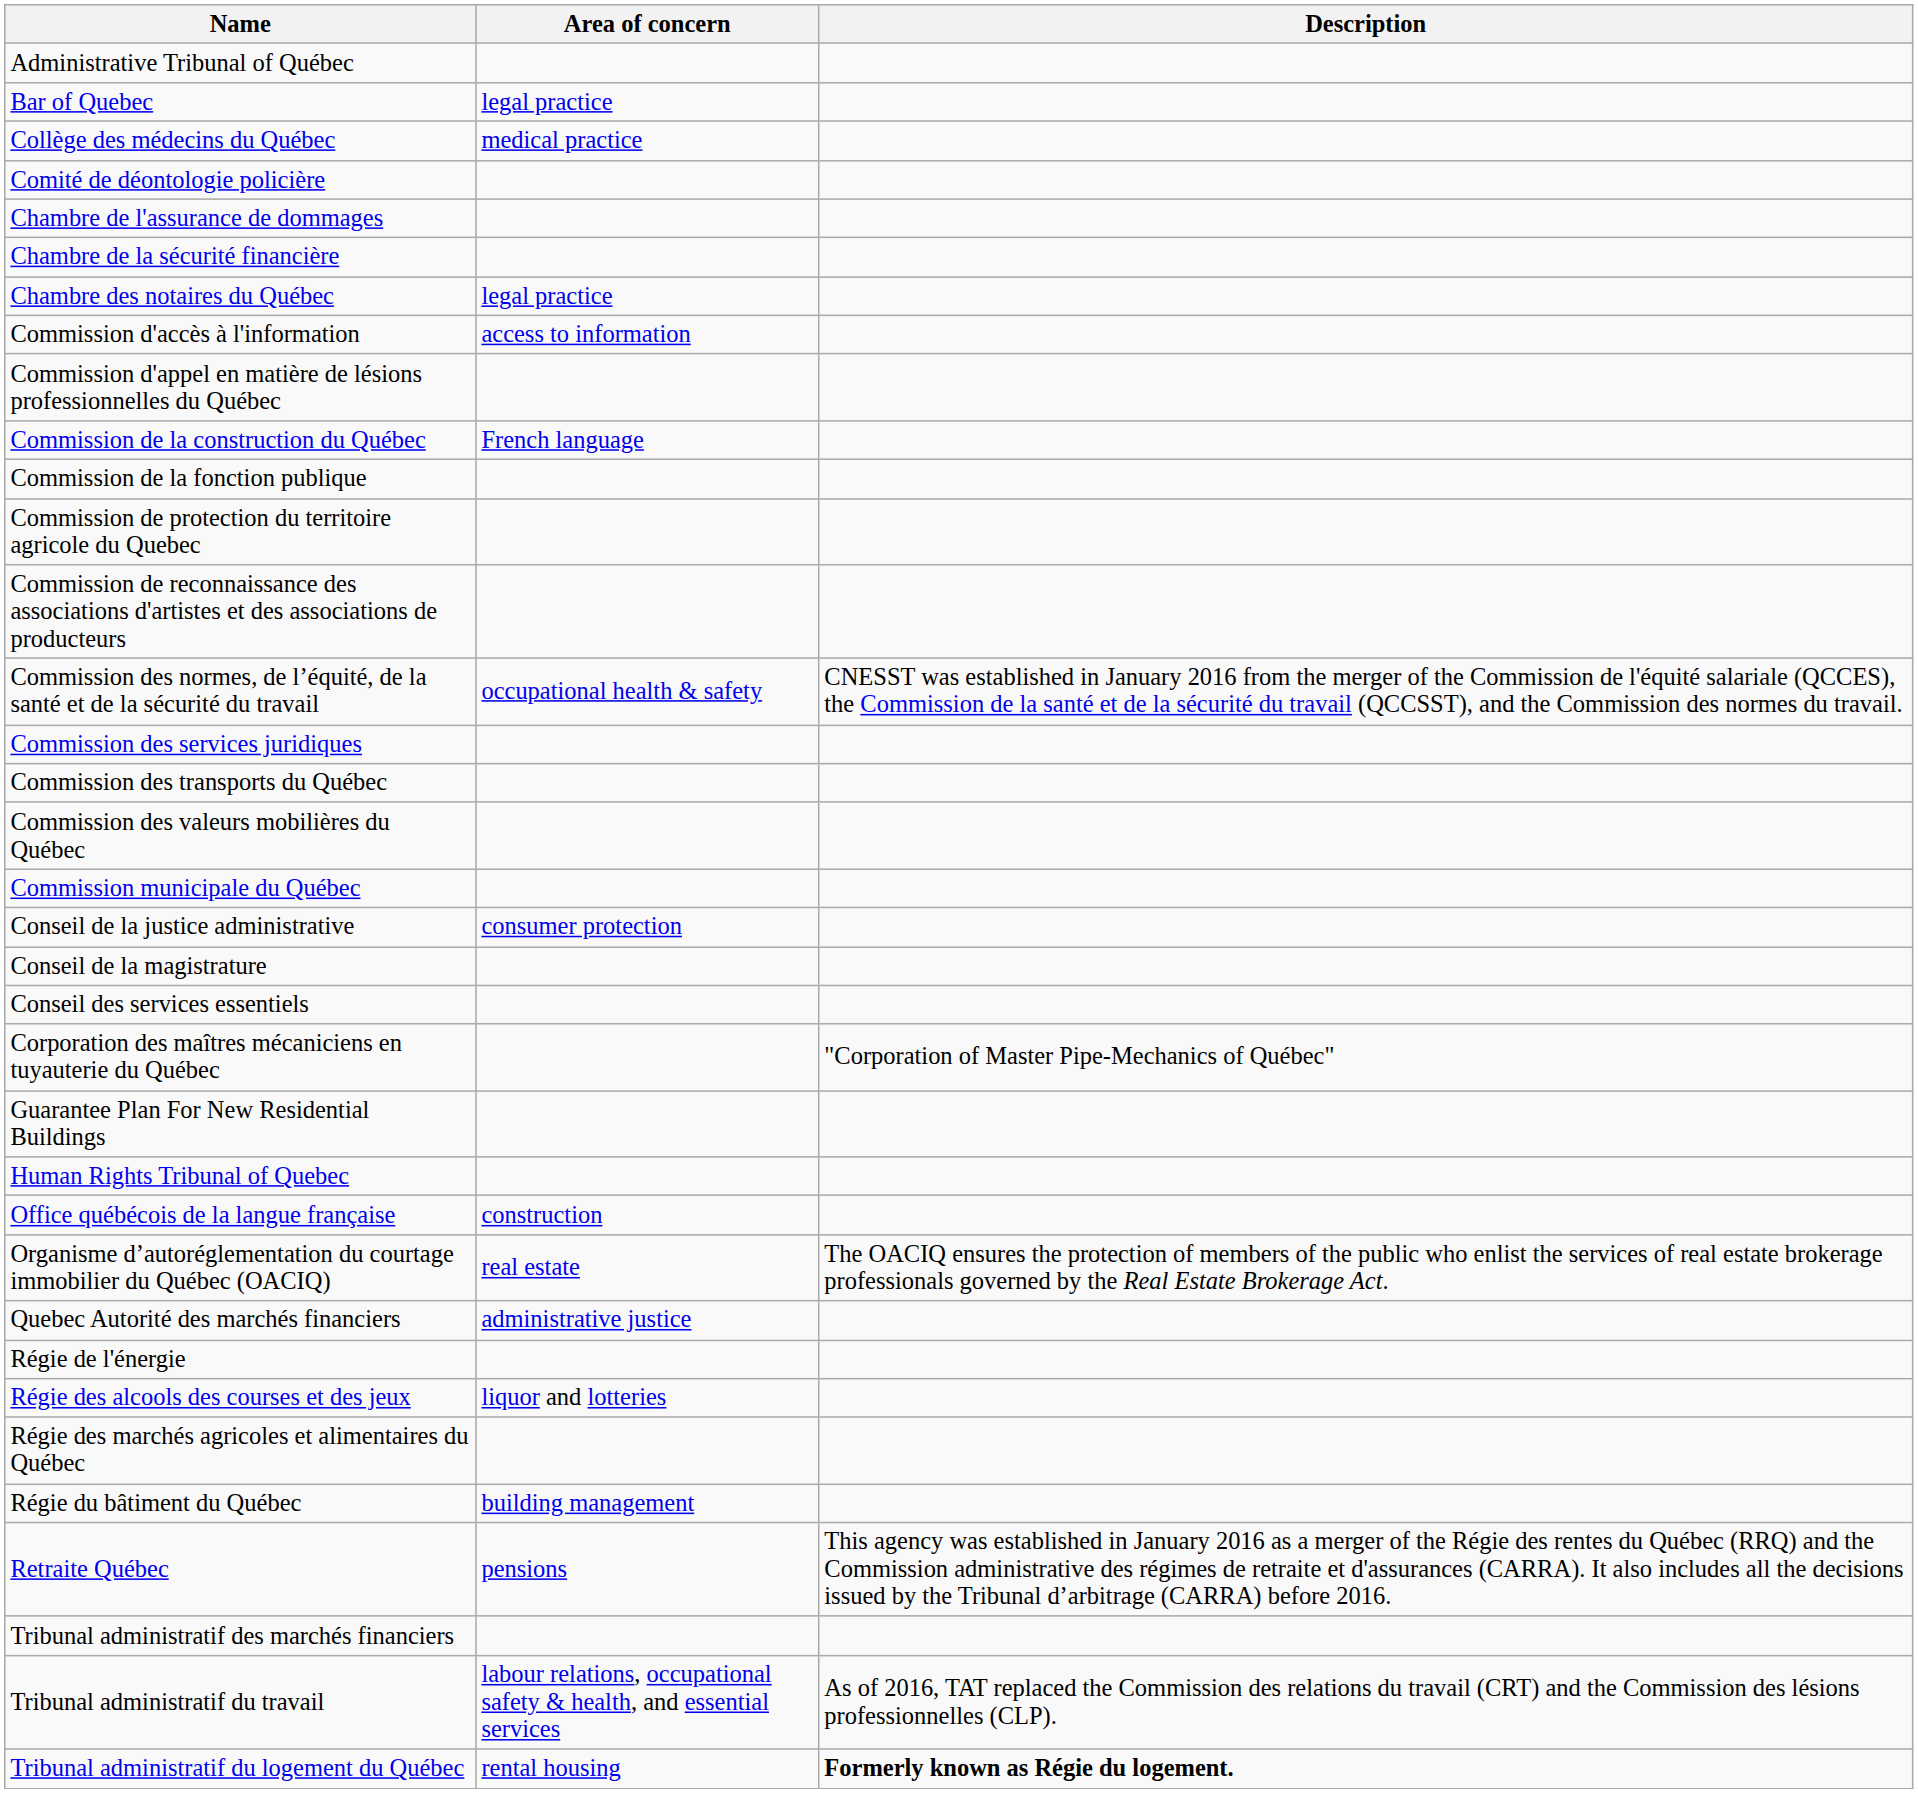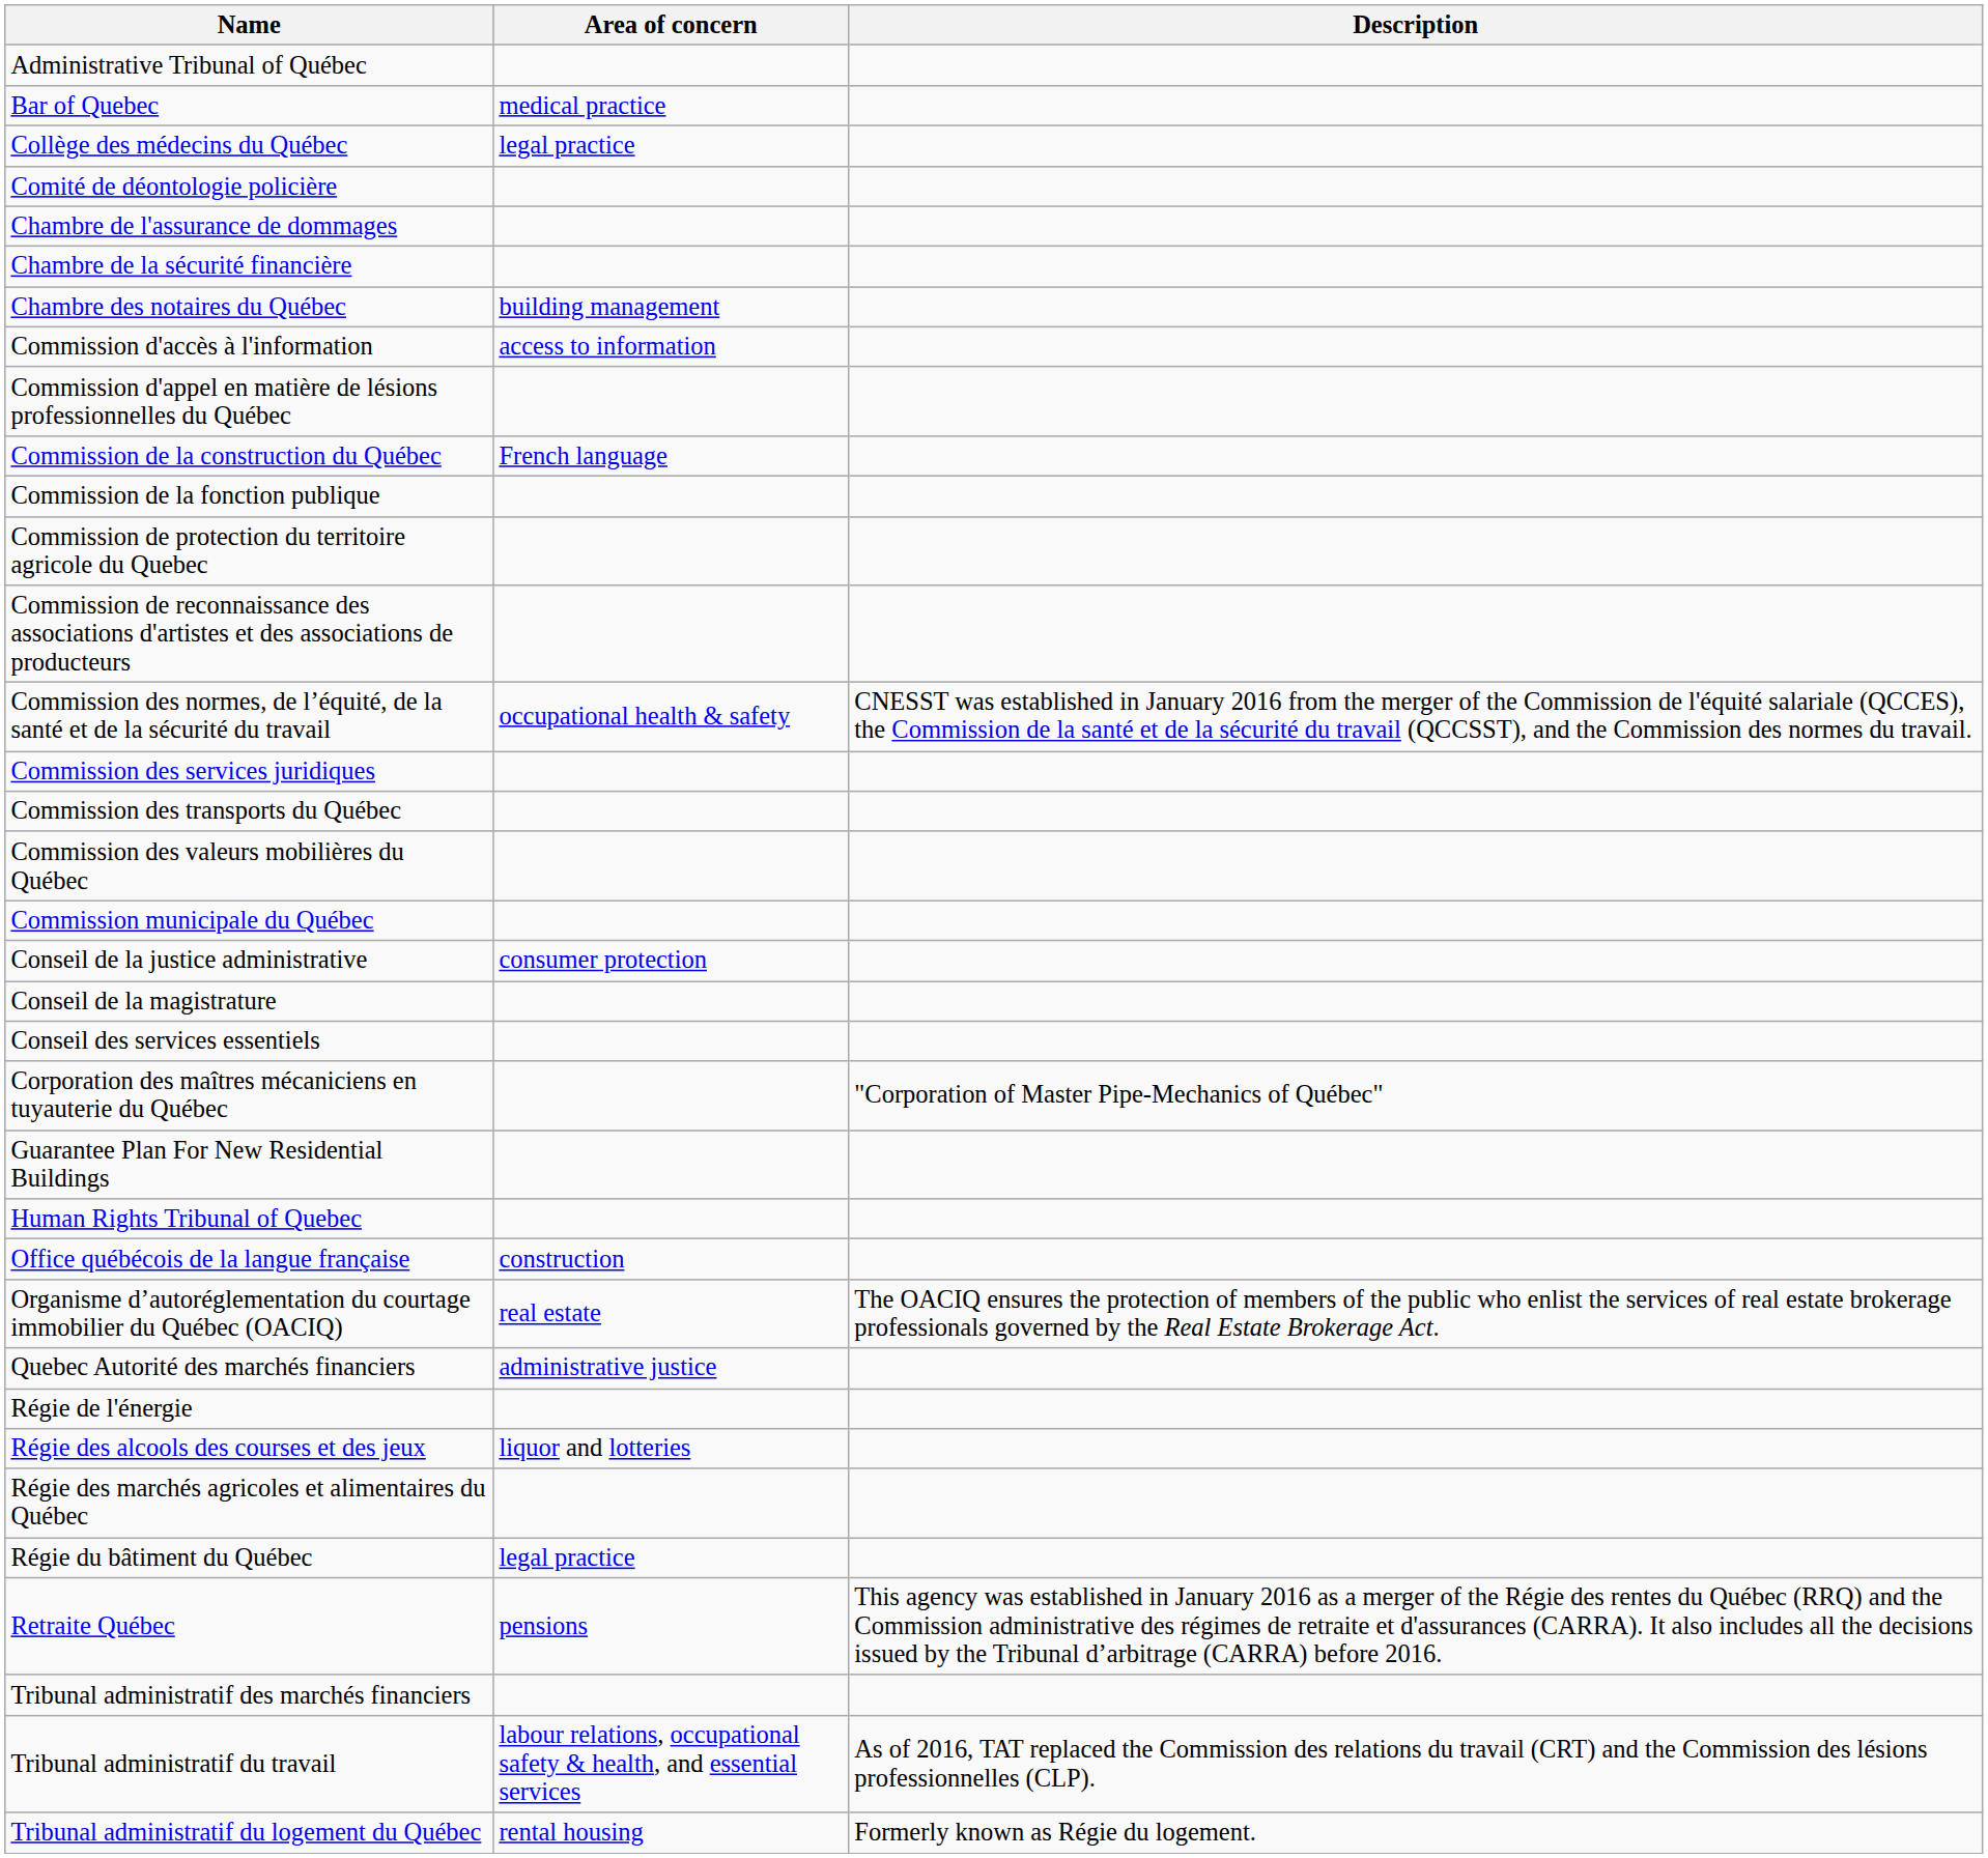Bar of Quebec | Area of concern: legal practice -> medical practice
Collège des médecins du Québec | Area of concern: medical practice -> legal practice
Chambre des notaires du Québec | Area of concern: legal practice -> building management
Régie du bâtiment du Québec | Area of concern: building management -> legal practice
Tribunal administratif du logement du Québec | Description: bold -> normal
